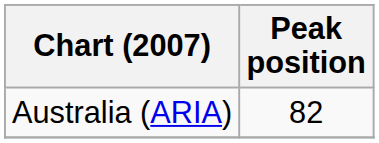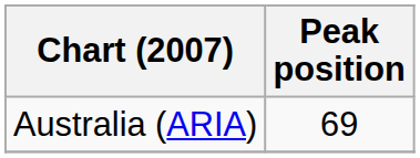Australia (ARIA) | Peak position: 82 -> 69
